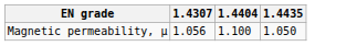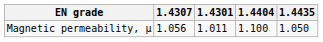+ column: 1.4301 | 1.011
